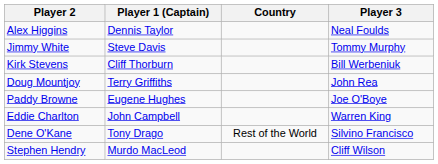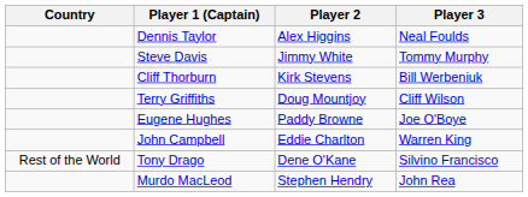columns swapped: Country <-> Player 2
Terry Griffiths | Player 3: John Rea -> Cliff Wilson
Murdo MacLeod | Player 3: Cliff Wilson -> John Rea
